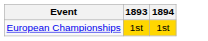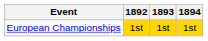+ column: 1892 | 1st
